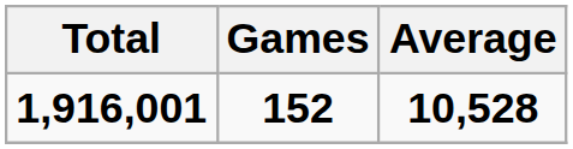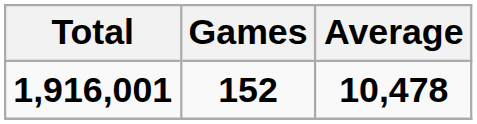1,916,001 | Average: 10,528 -> 10,478
